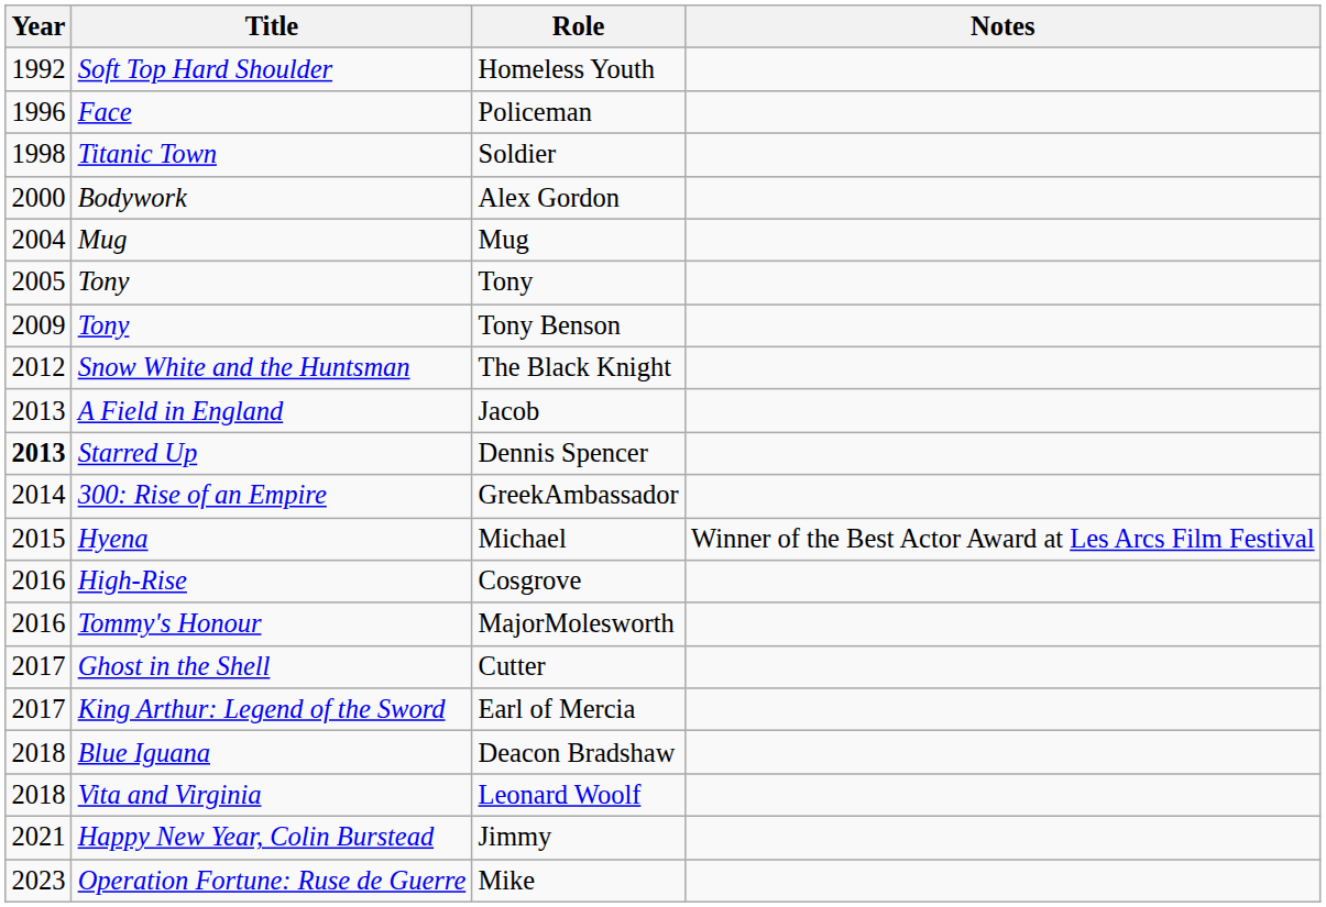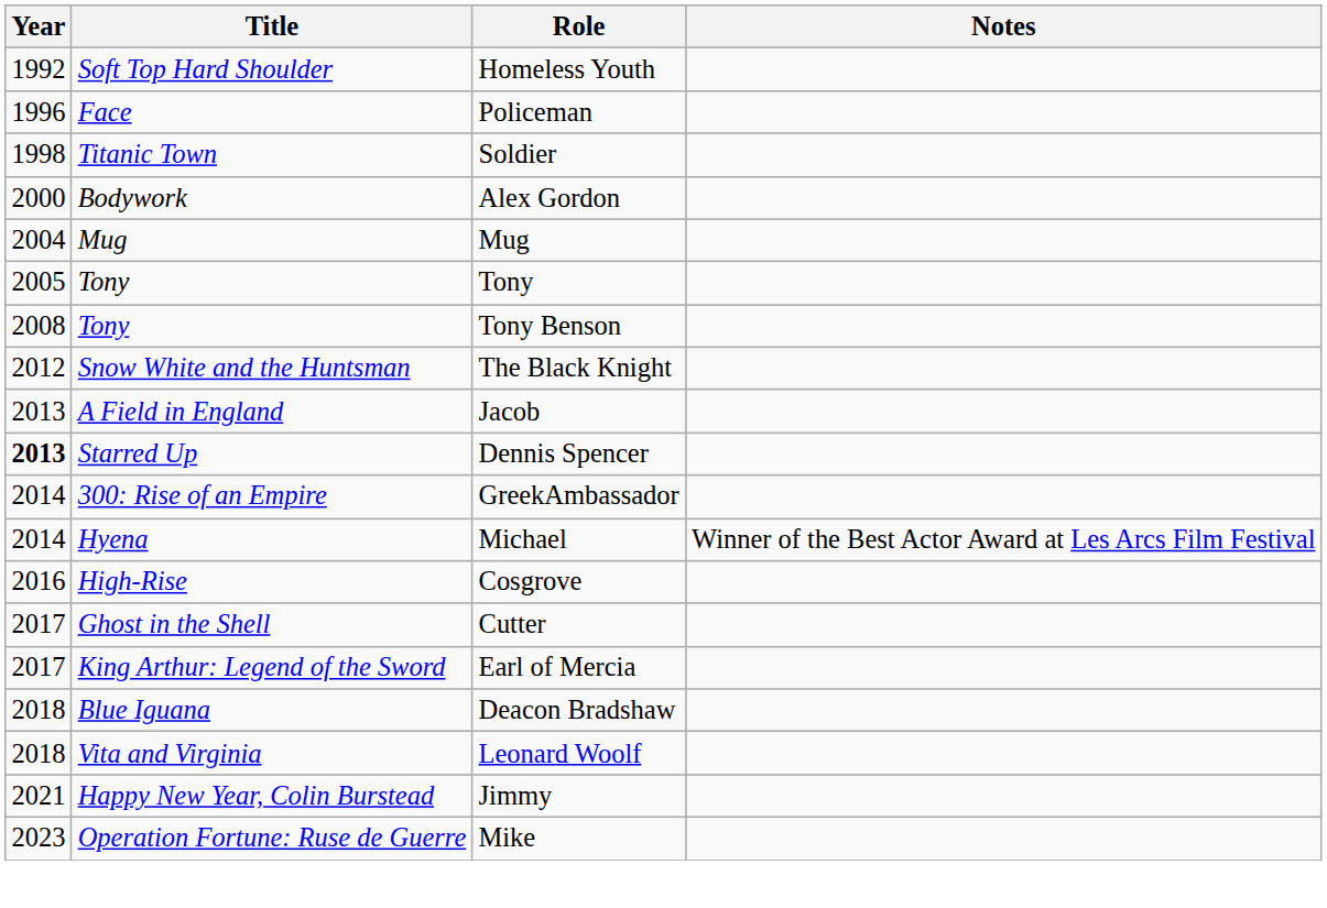Tony Benson | Year: 2009 -> 2008
Michael | Year: 2015 -> 2014
- row: 2016 | Tommy's Honour | MajorMolesworth
